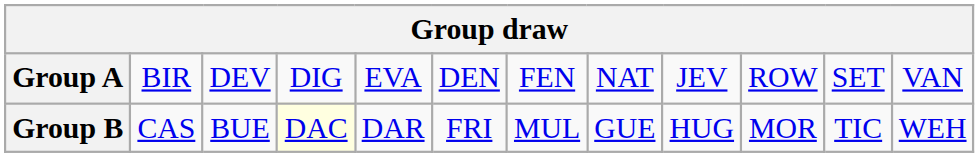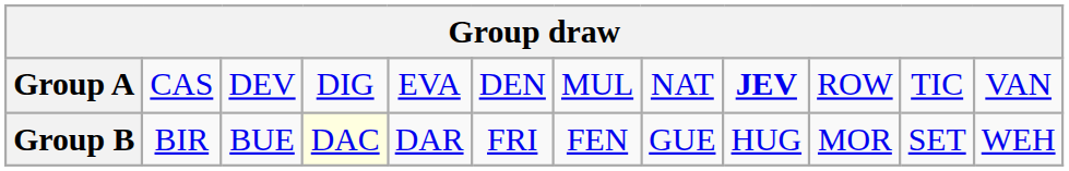Group A | column 2: BIR -> CAS
Group A | column 7: FEN -> MUL
Group A | column 9: normal -> bold
Group A | column 11: SET -> TIC
Group B | column 2: CAS -> BIR
Group B | column 7: MUL -> FEN
Group B | column 11: TIC -> SET
